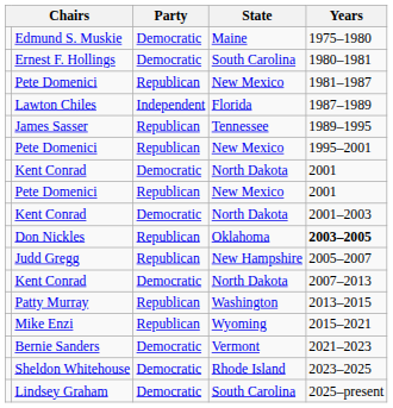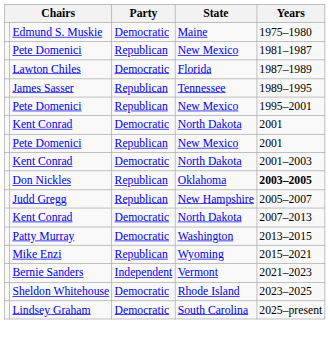- row: Ernest F. Hollings | Democratic | South Carolina | 1980–1981
Lawton Chiles | Party: Independent -> Democratic
Patty Murray | Party: Republican -> Democratic
Bernie Sanders | Party: Democratic -> Independent
